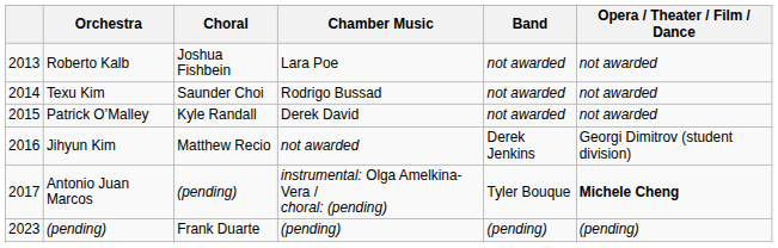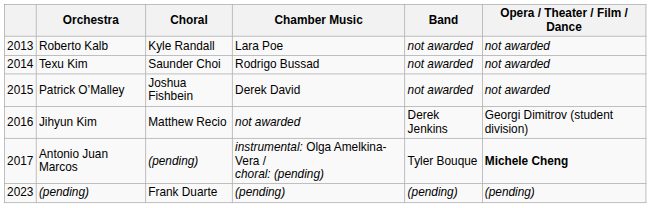Roberto Kalb | Choral: Joshua Fishbein -> Kyle Randall
Patrick O’Malley | Choral: Kyle Randall -> Joshua Fishbein
